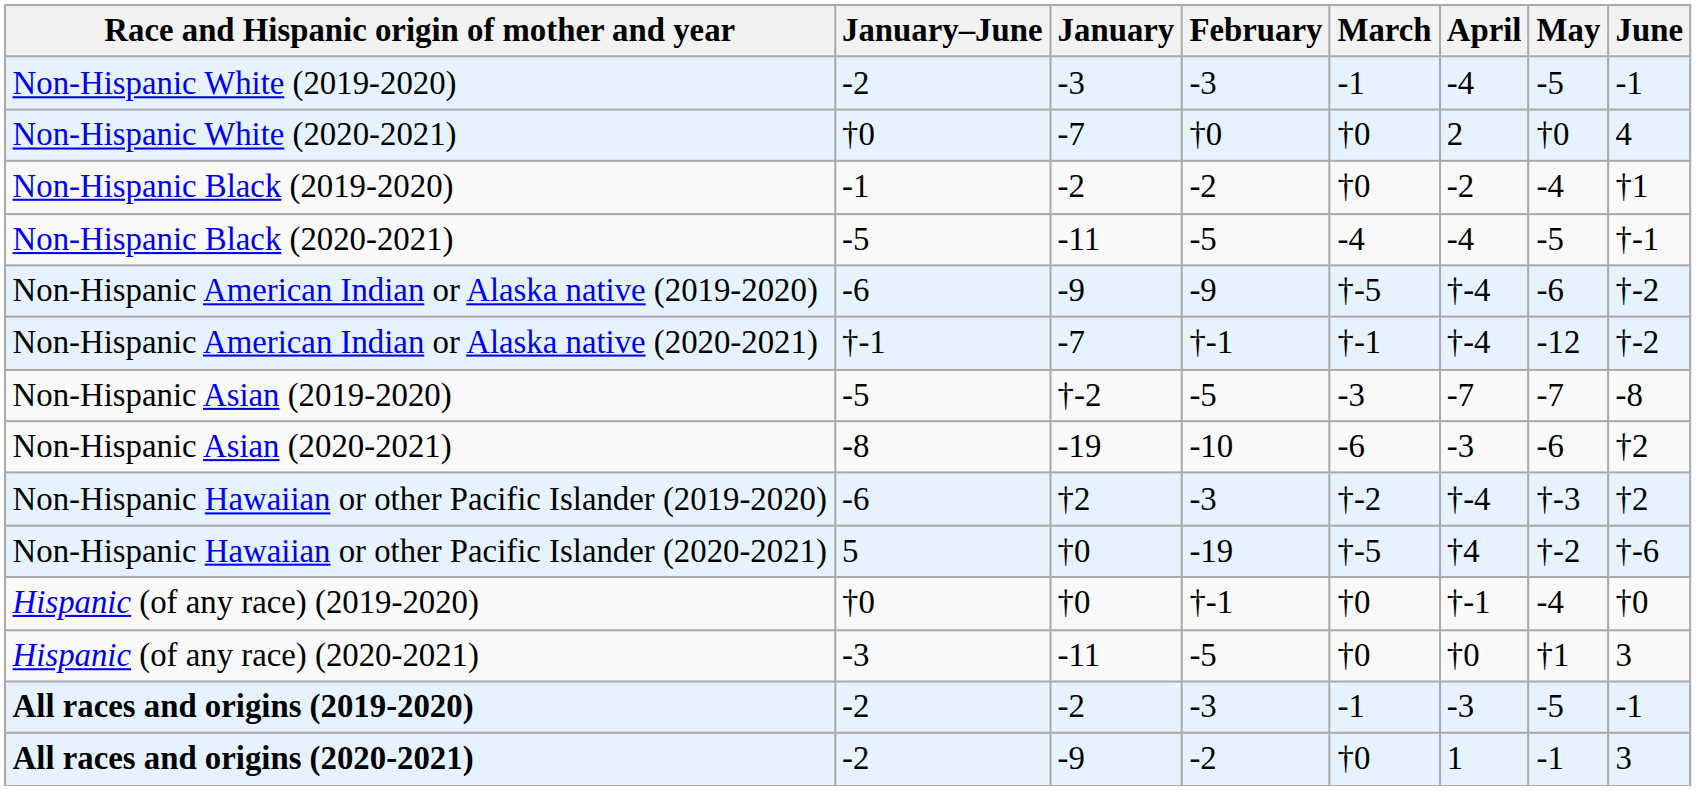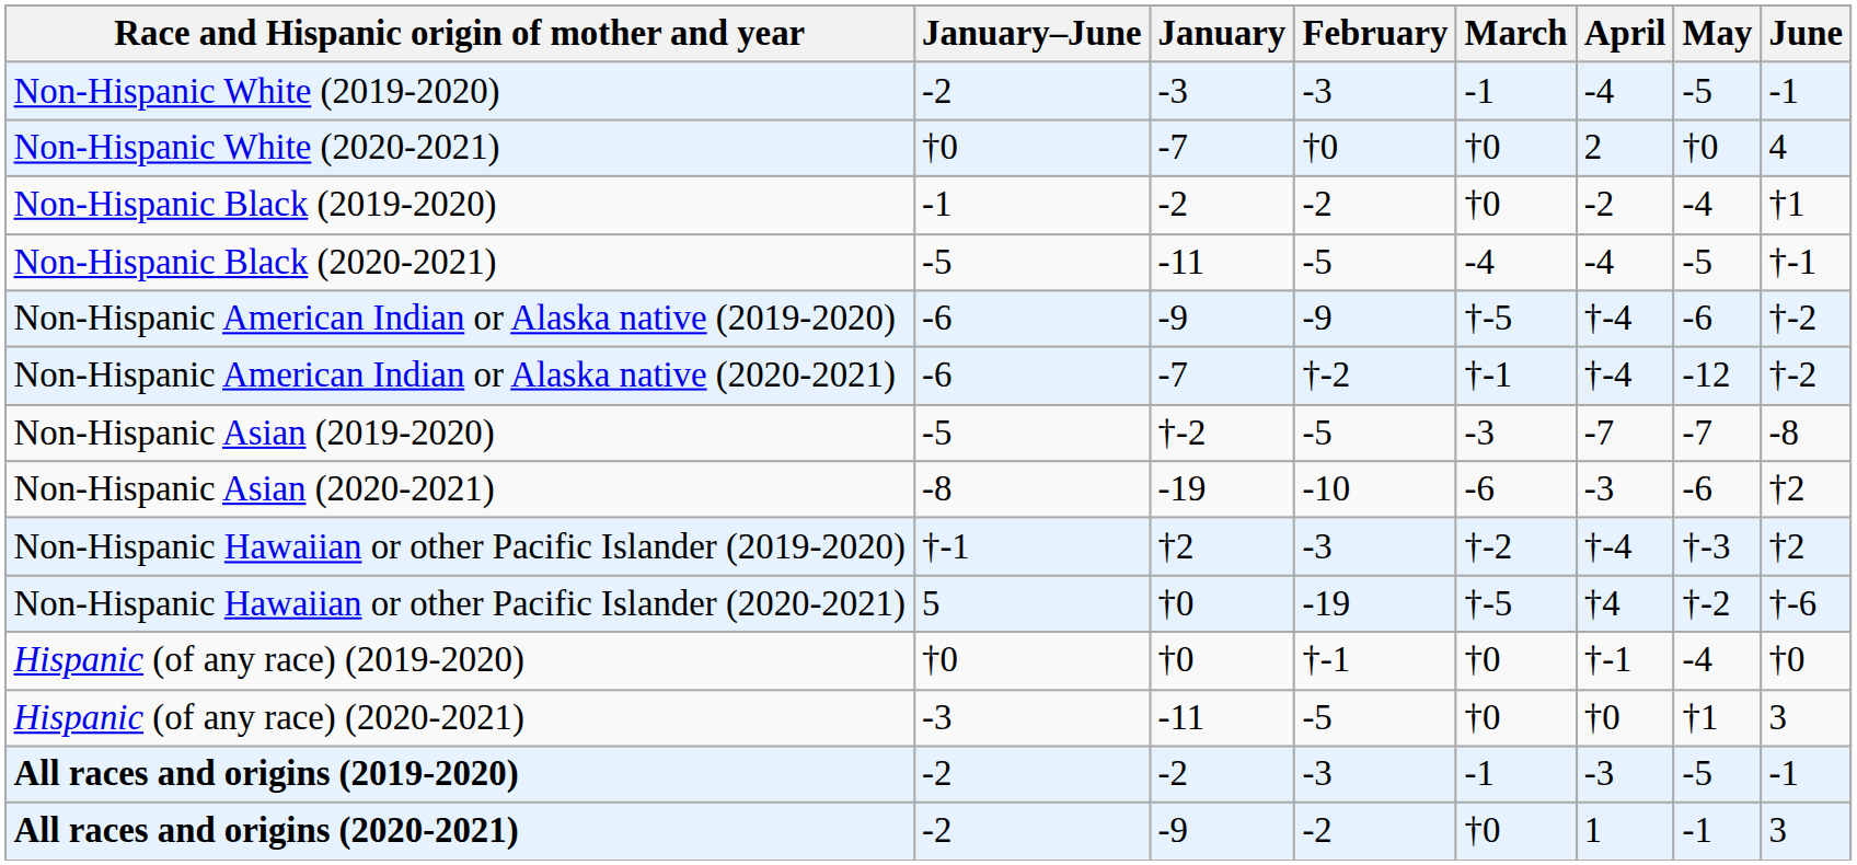Non-Hispanic American Indian or Alaska native (2020-2021) | January–June: †-1 -> -6
Non-Hispanic American Indian or Alaska native (2020-2021) | February: †-1 -> †-2
Non-Hispanic Hawaiian or other Pacific Islander (2019-2020) | January–June: -6 -> †-1
